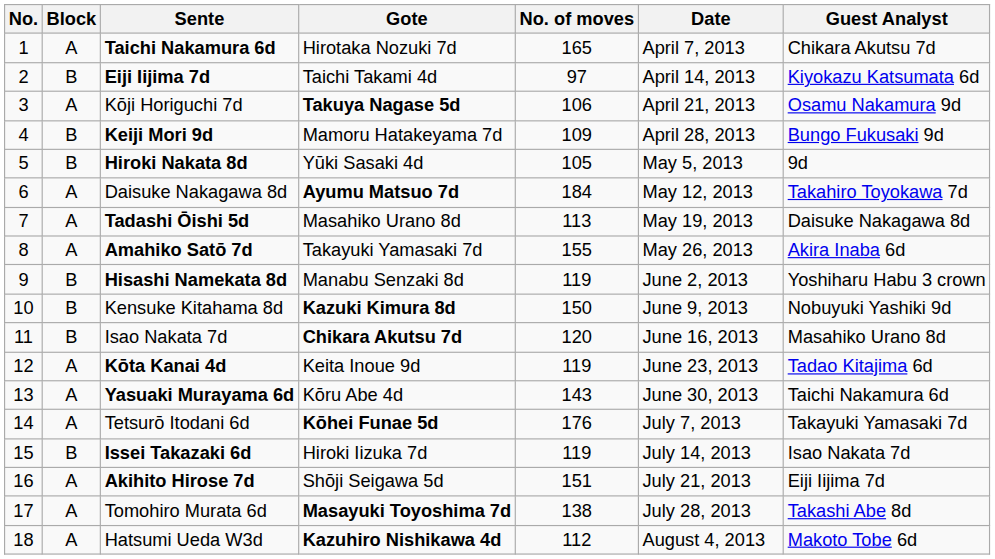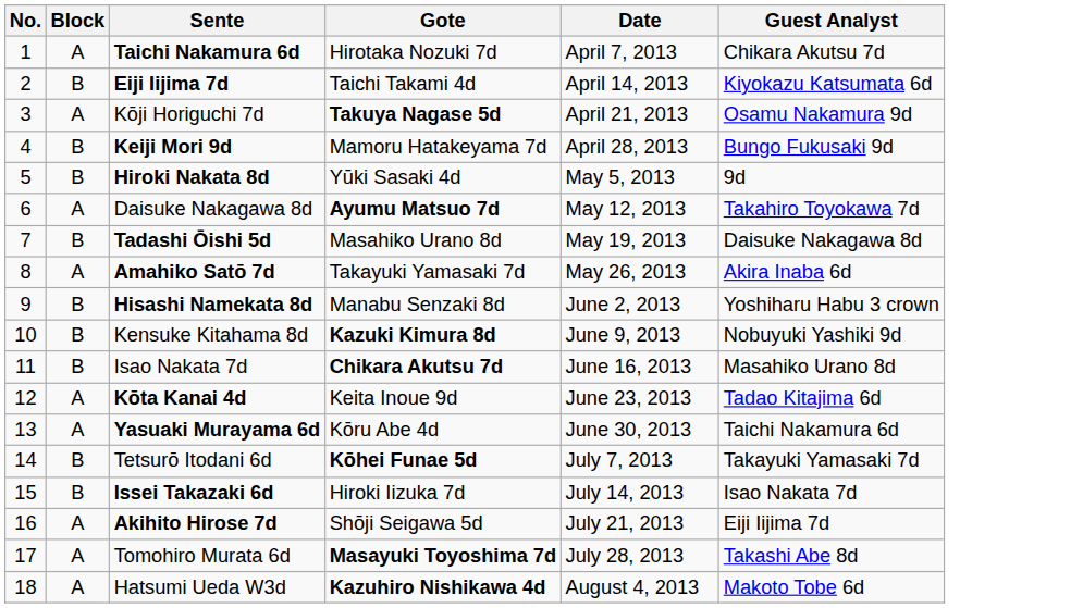- column: No. of moves | 165 | 97 | 106 | 109 | 105 | 184 | 113 | 155 | 119 | 150 | 120 | 119 | 143 | 176 | 119 | 151 | 138 | 112
Tadashi Ōishi 5d | Block: A -> B
Tetsurō Itodani 6d | Block: A -> B
